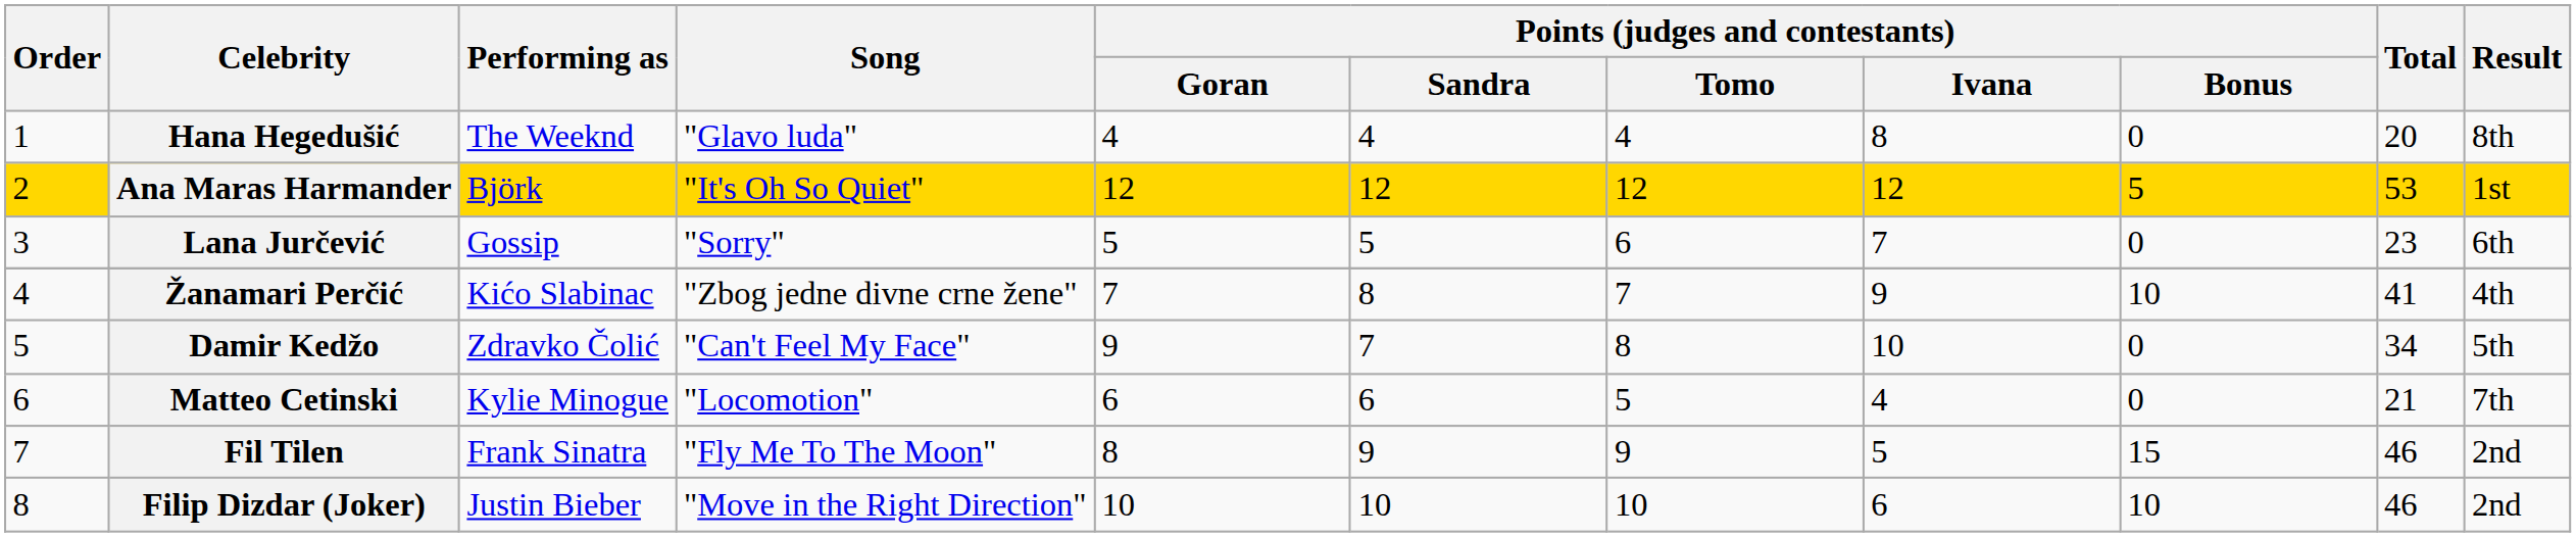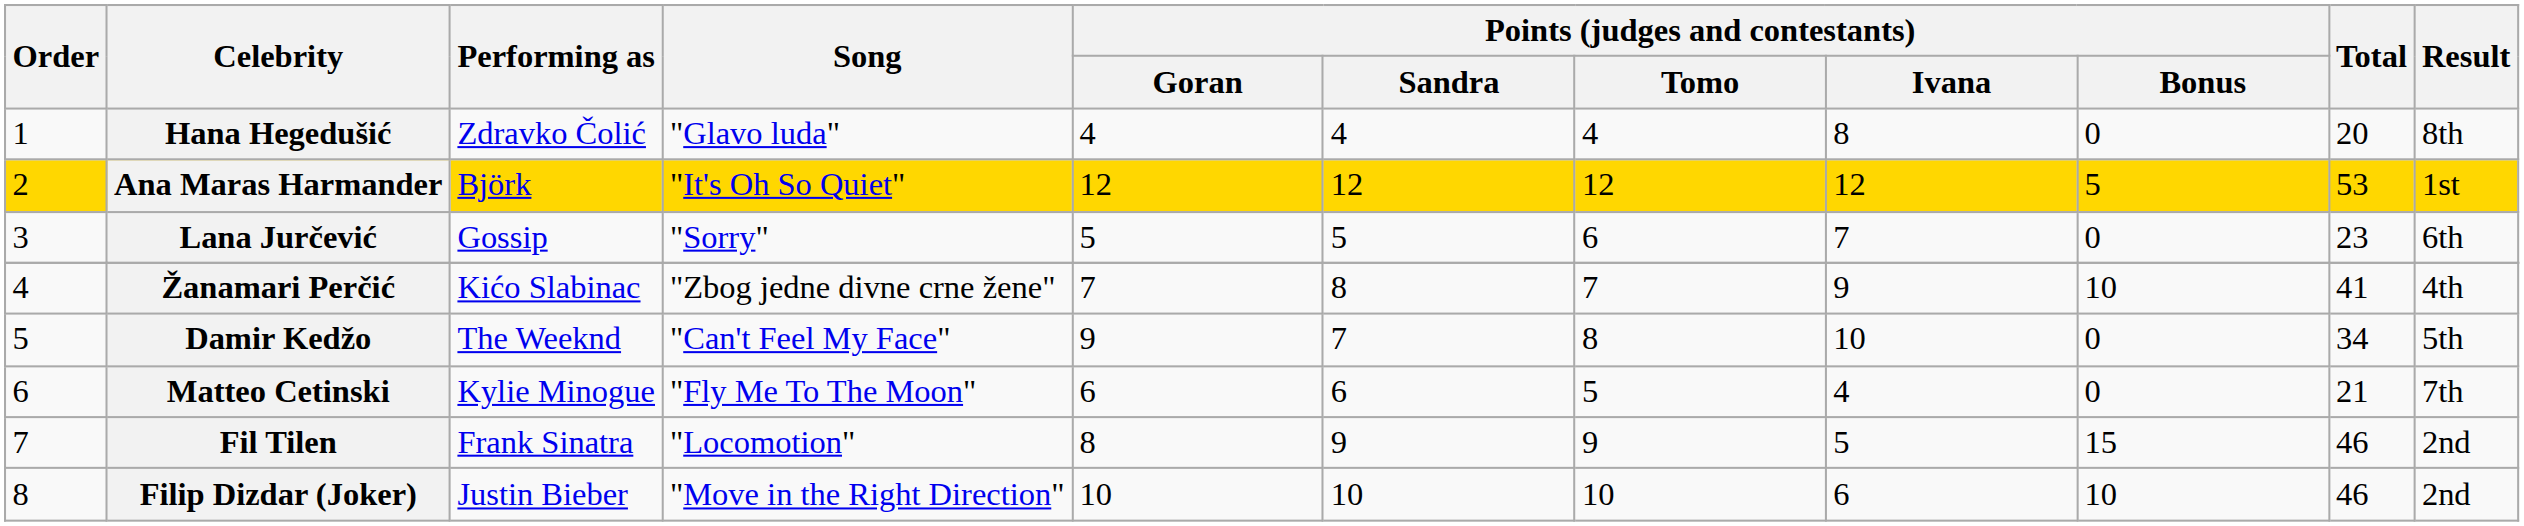Hana Hegedušić | Performing as: The Weeknd -> Zdravko Čolić
Damir Kedžo | Performing as: Zdravko Čolić -> The Weeknd
Matteo Cetinski | Song: "Locomotion" -> "Fly Me To The Moon"
Fil Tilen | Song: "Fly Me To The Moon" -> "Locomotion"
